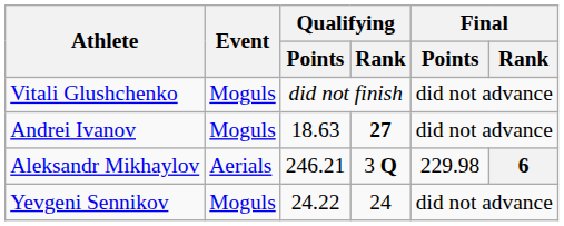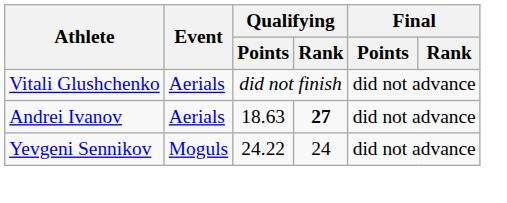Vitali Glushchenko | Event: Moguls -> Aerials
Andrei Ivanov | Event: Moguls -> Aerials
- row: Aleksandr Mikhaylov | Aerials | 246.21 | 3 Q | 229.98 | 6
